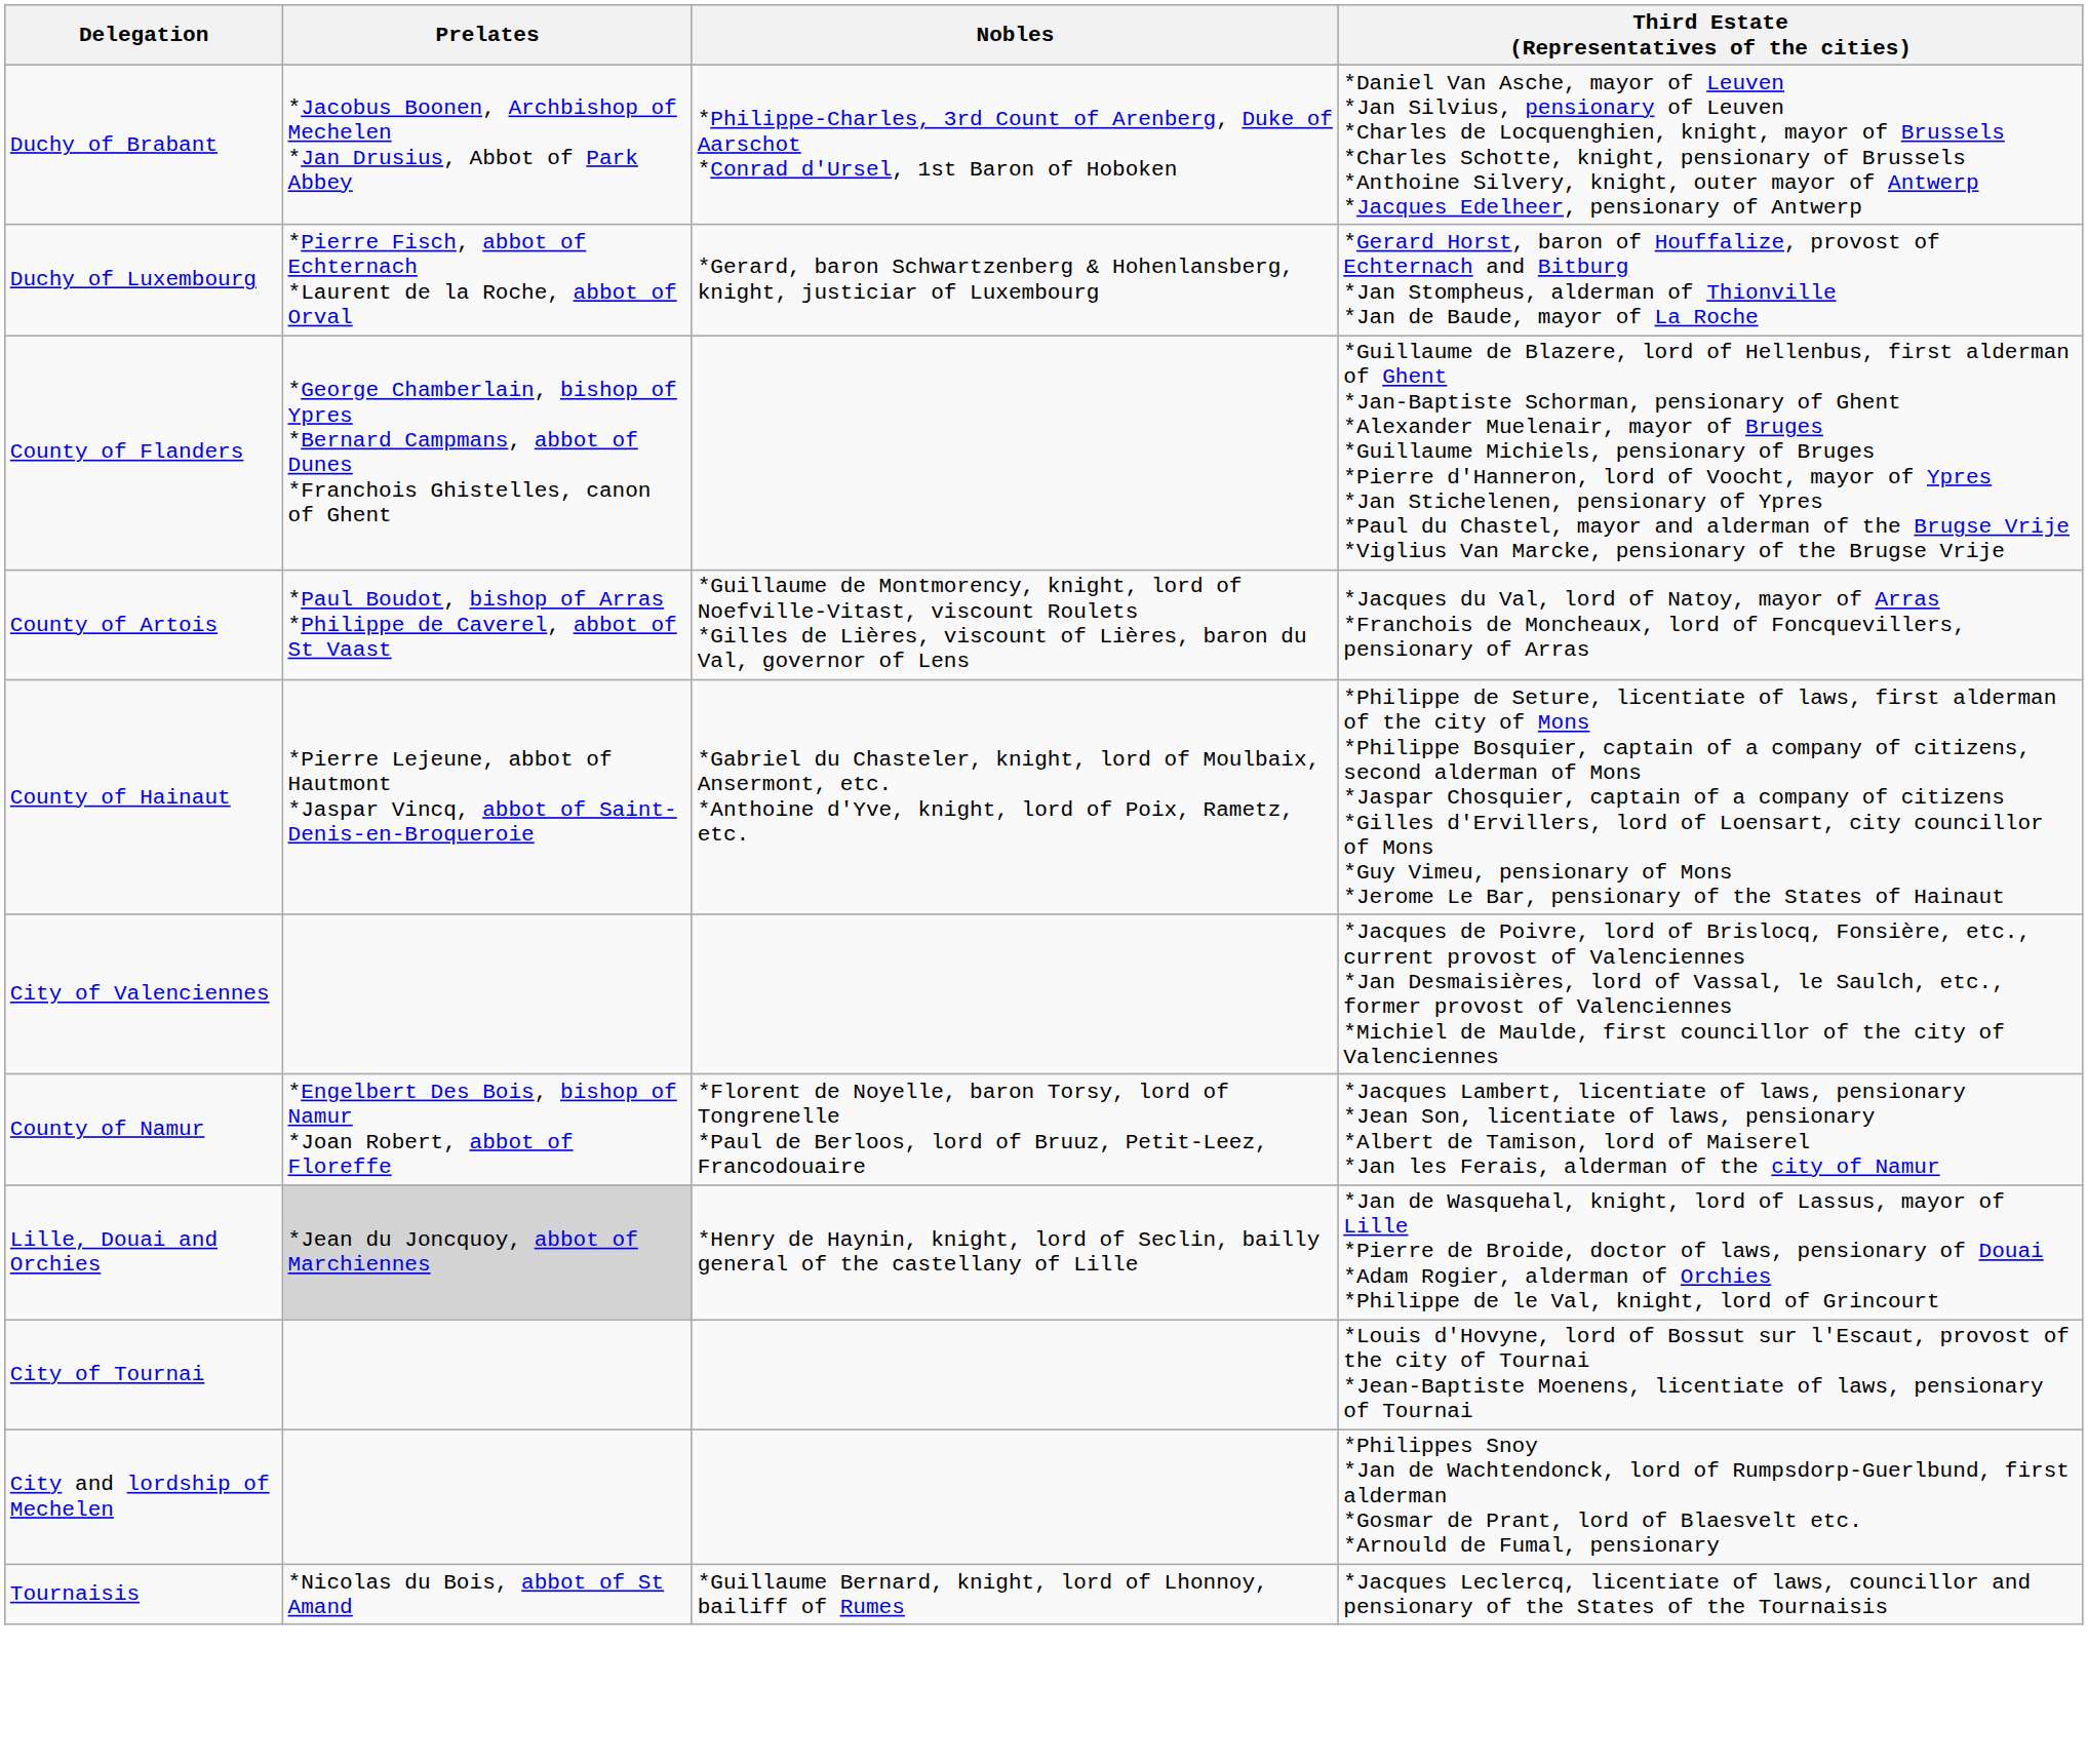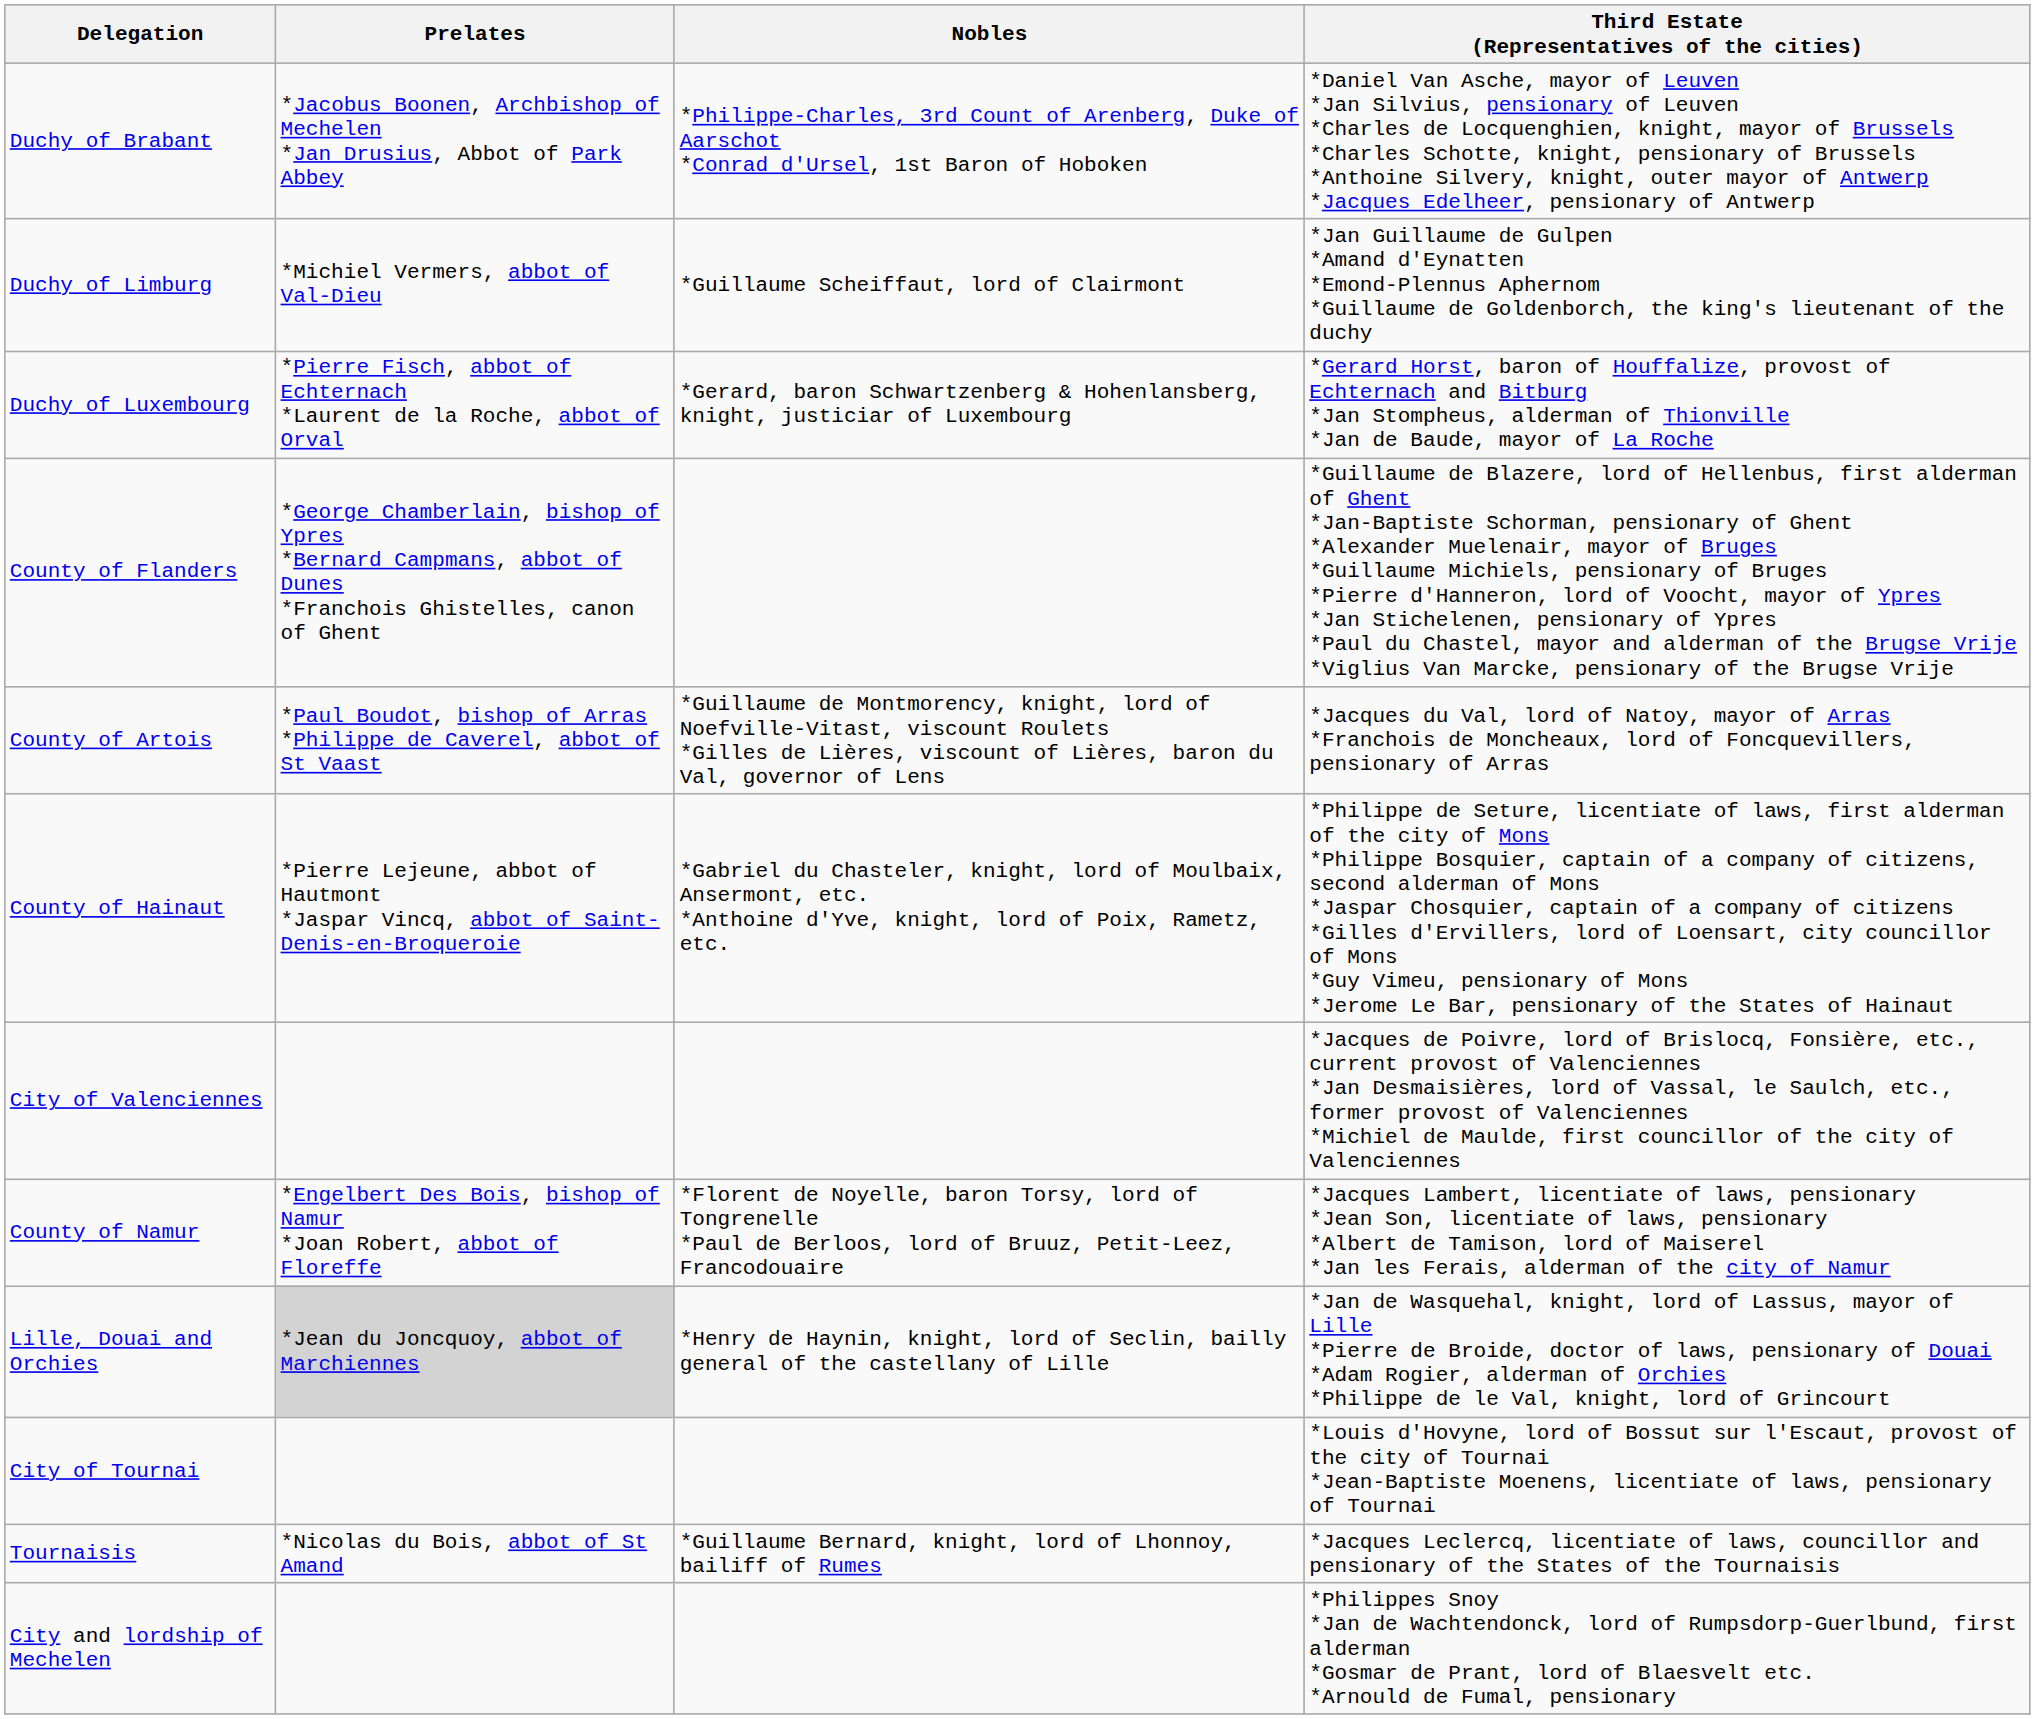+ row: Duchy of Limburg | *Michiel Vermers, abbot of Val-Dieu | *Guillaume Scheiffaut, lord of Clairmont | *Jan Guillaume de Gulpen *Amand d'Eynatten *Emond-Plennus Aphernom *Guillaume de Goldenborch, the king's lieutenant of the duchy
rows swapped: Tournaisis <-> City and lordship of Mechelen
